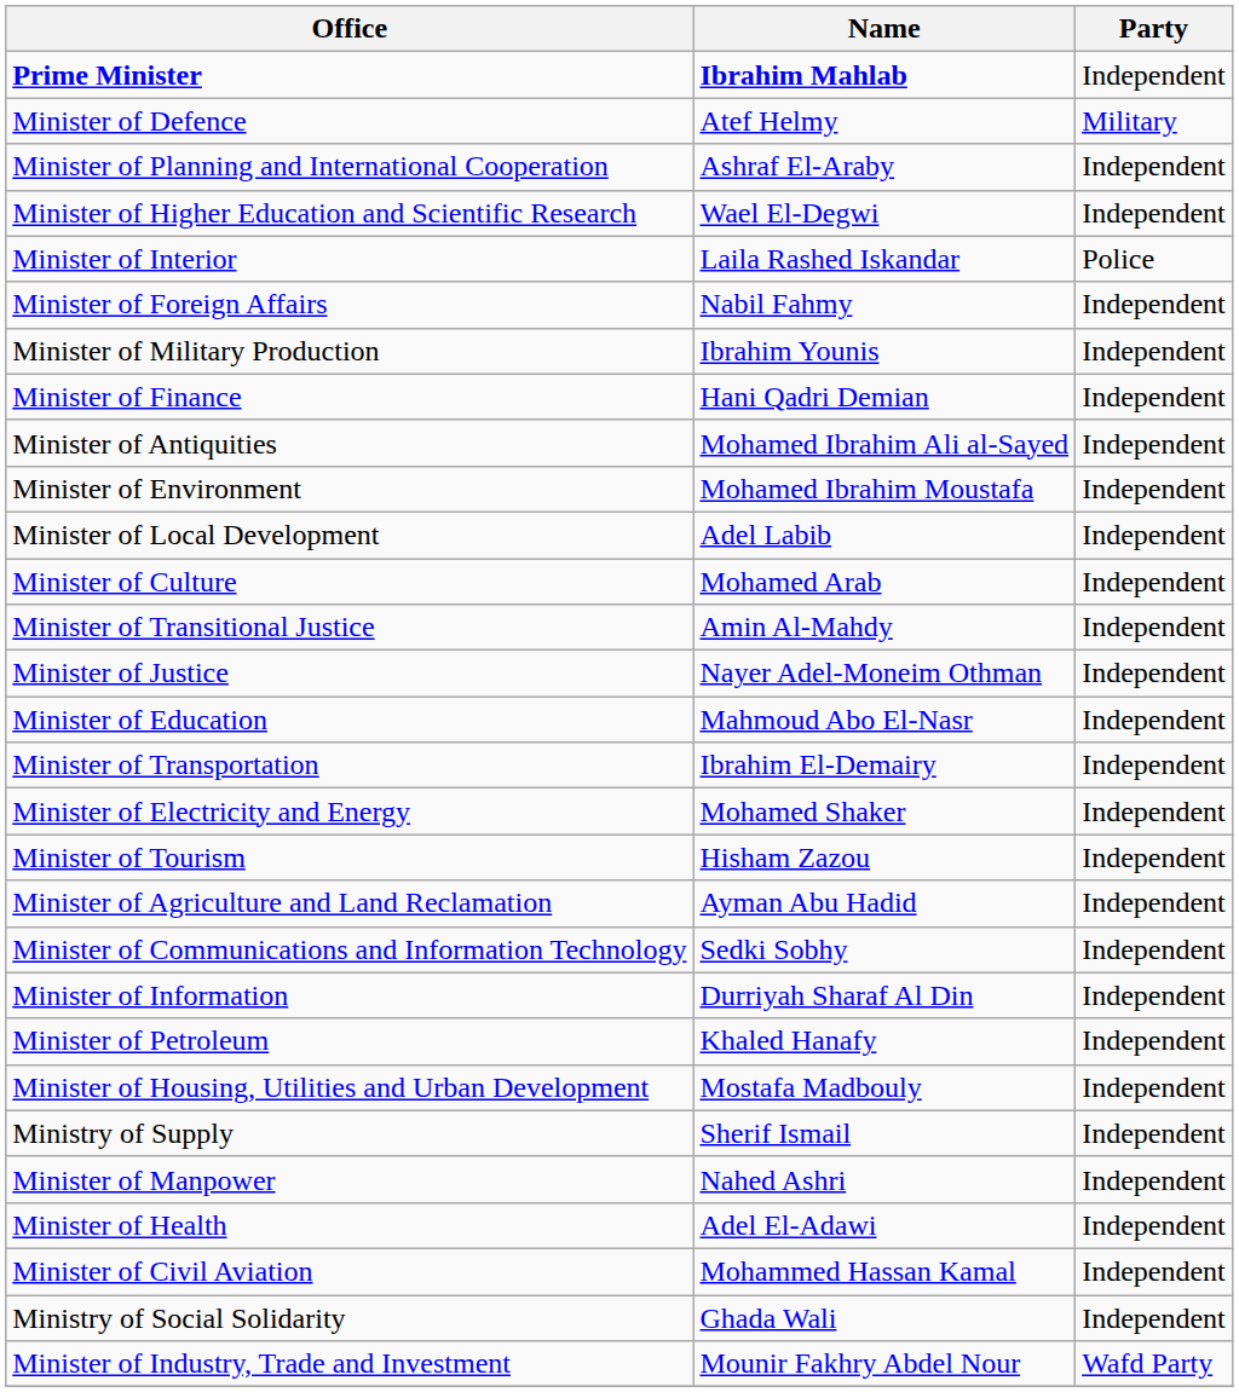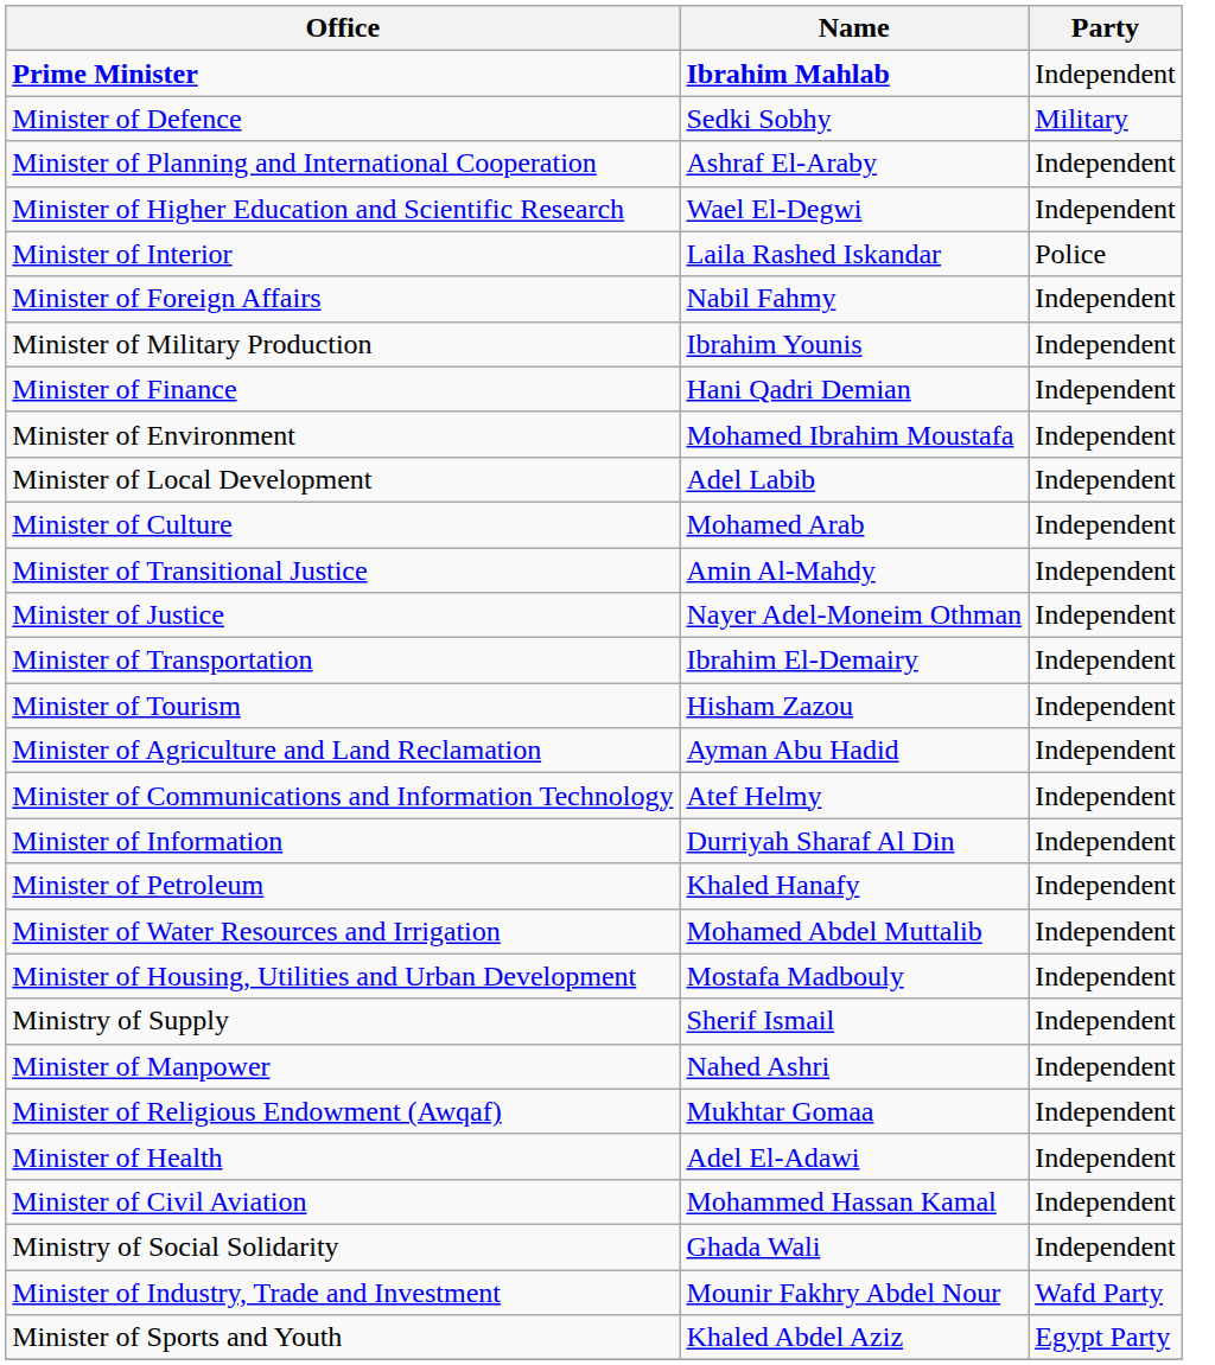Minister of Defence | Name: Atef Helmy -> Sedki Sobhy
- row: Minister of Antiquities | Mohamed Ibrahim Ali al-Sayed | Independent
- row: Minister of Education | Mahmoud Abo El-Nasr | Independent
- row: Minister of Electricity and Energy | Mohamed Shaker | Independent
Minister of Communications and Information Technology | Name: Sedki Sobhy -> Atef Helmy
+ row: Minister of Water Resources and Irrigation | Mohamed Abdel Muttalib | Independent
+ row: Minister of Religious Endowment (Awqaf) | Mukhtar Gomaa | Independent
+ row: Minister of Sports and Youth | Khaled Abdel Aziz | Egypt Party
